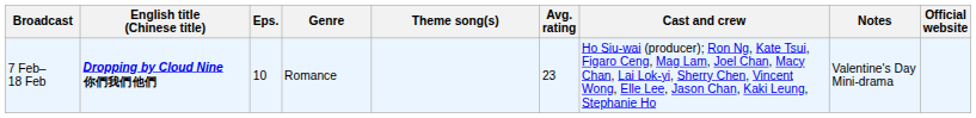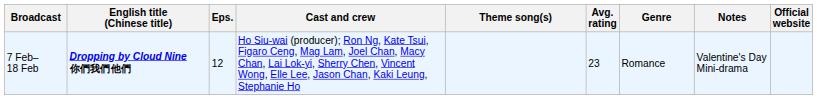columns swapped: Cast and crew <-> Genre
7 Feb– 18 Feb | Eps.: 10 -> 12
